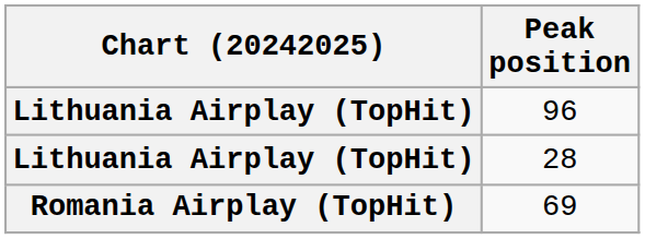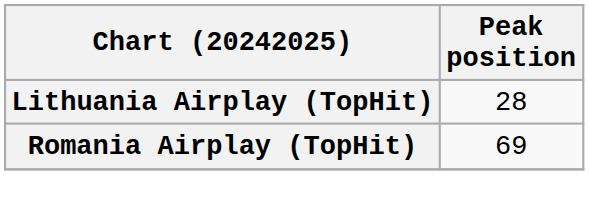- row: Lithuania Airplay (TopHit) | 96
